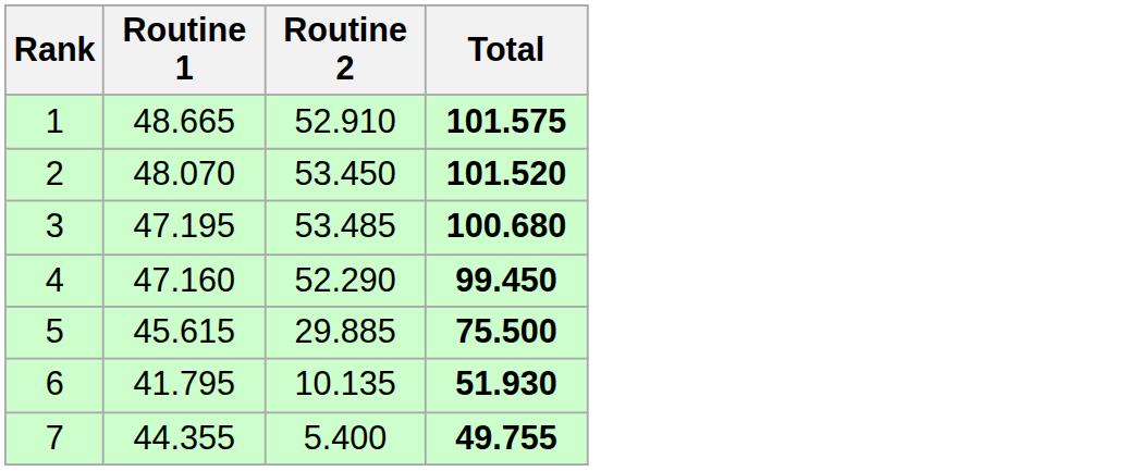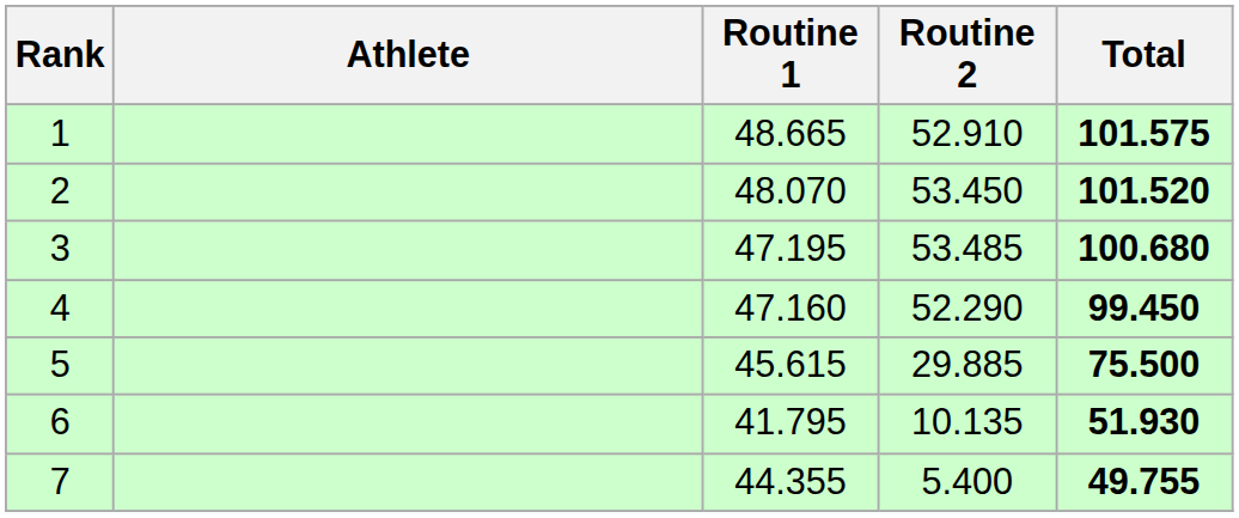+ column: Athlete
